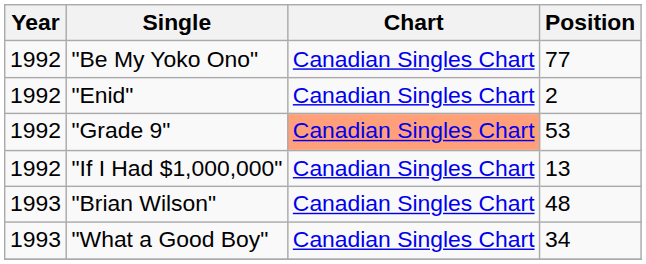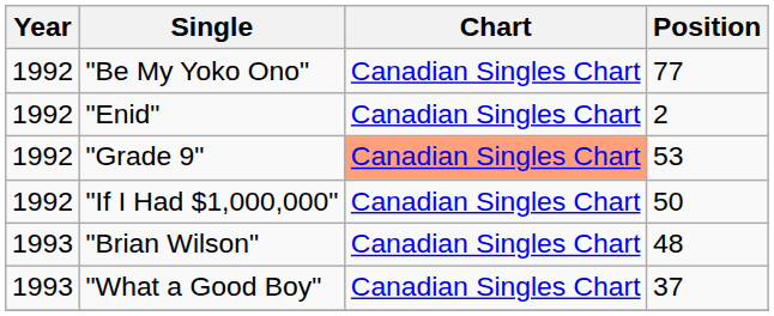"If I Had $1,000,000" | Position: 13 -> 50
"What a Good Boy" | Position: 34 -> 37
